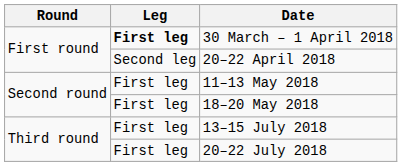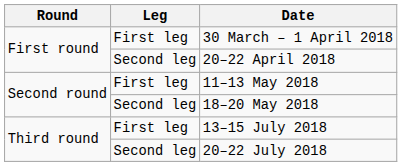30 March – 1 April 2018 | Leg: bold -> normal
18–20 May 2018 | Leg: First leg -> Second leg
20–22 July 2018 | Leg: First leg -> Second leg
